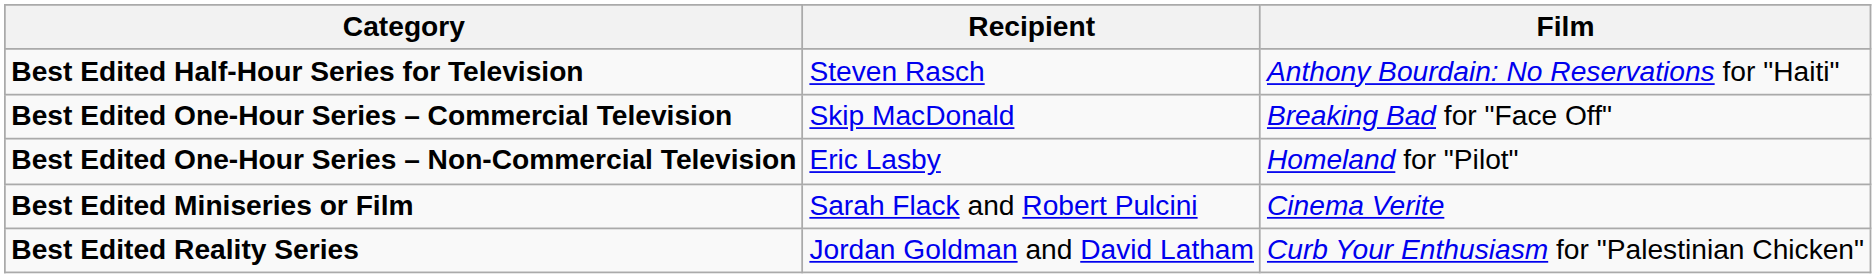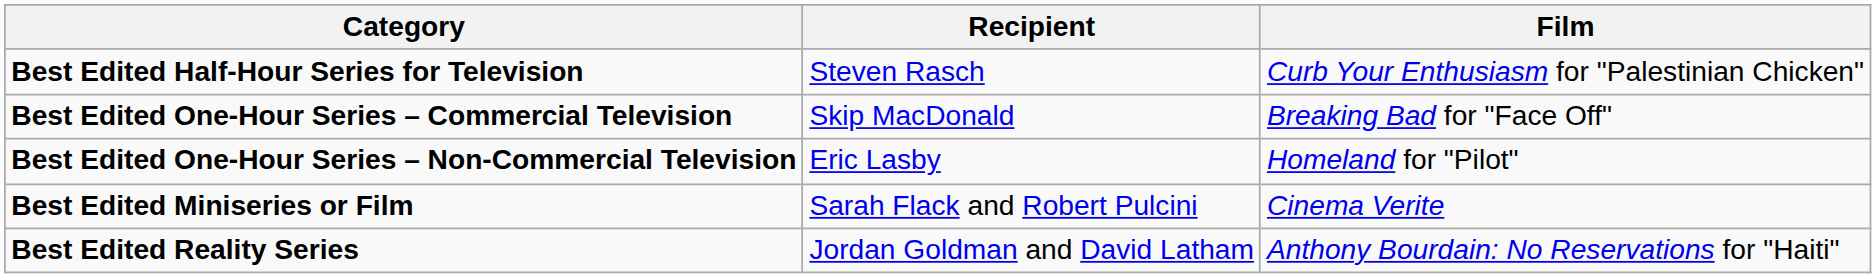Best Edited Half-Hour Series for Television | Film: Anthony Bourdain: No Reservations for "Haiti" -> Curb Your Enthusiasm for "Palestinian Chicken"
Best Edited Reality Series | Film: Curb Your Enthusiasm for "Palestinian Chicken" -> Anthony Bourdain: No Reservations for "Haiti"
